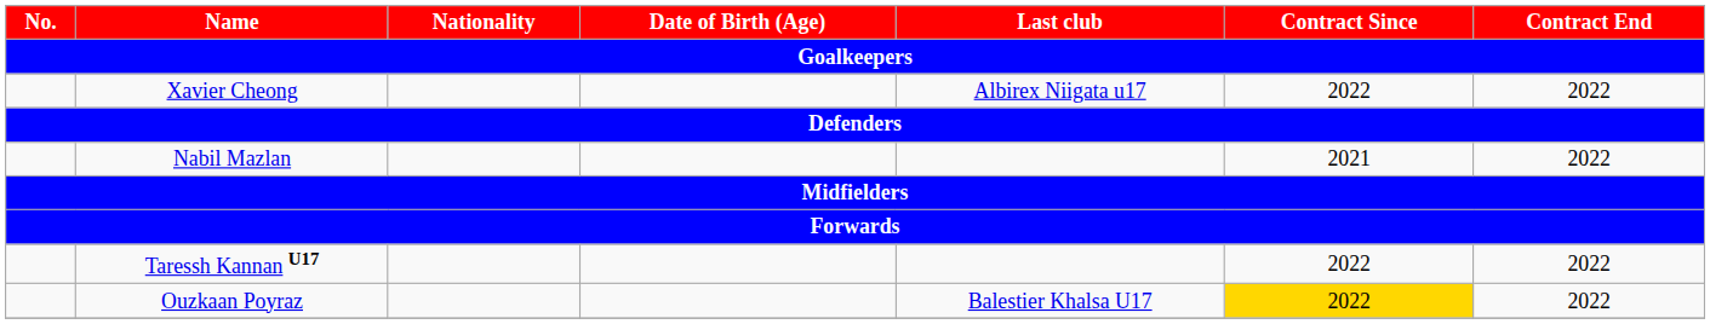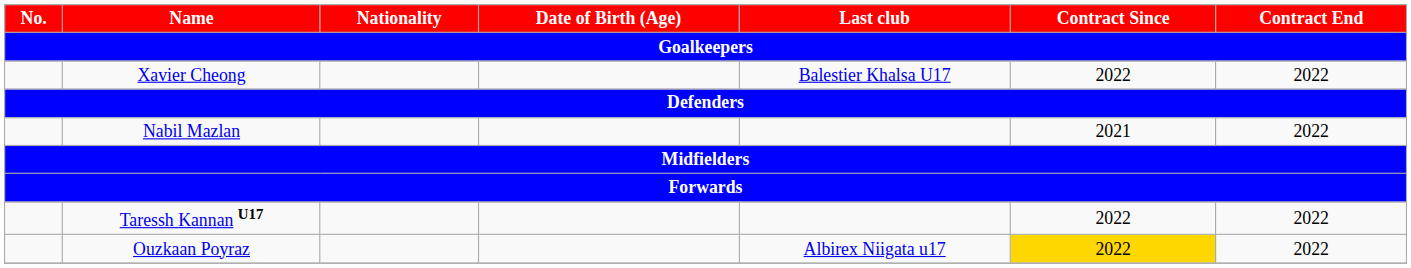Xavier Cheong | Last club: Albirex Niigata u17 -> Balestier Khalsa U17
Ouzkaan Poyraz | Last club: Balestier Khalsa U17 -> Albirex Niigata u17
